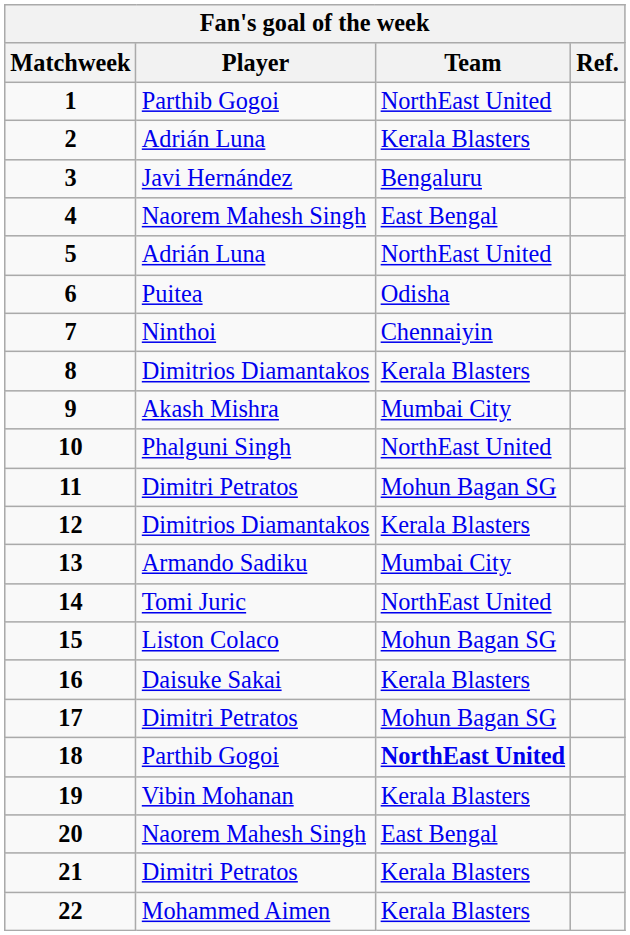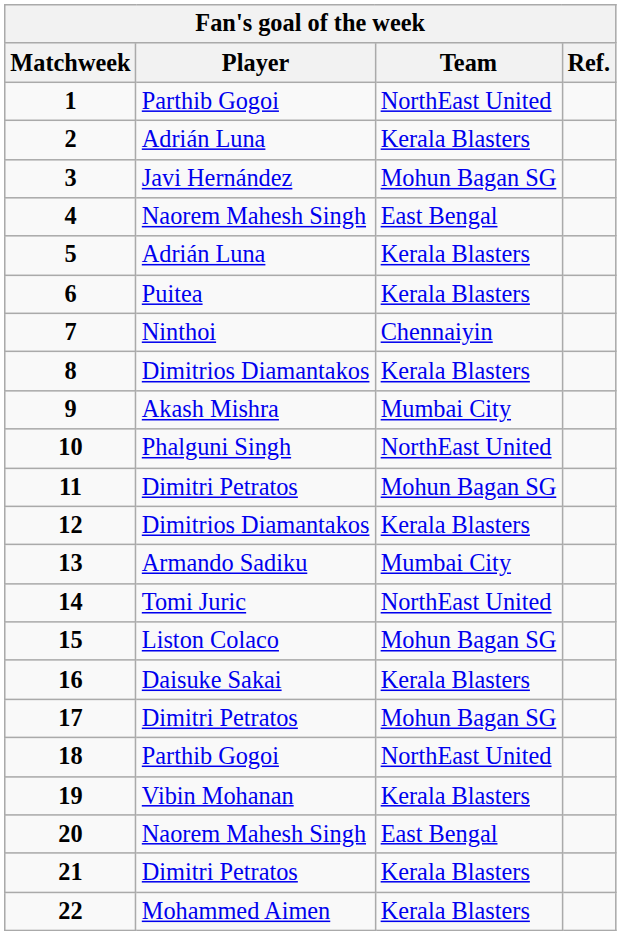3 | Team: Bengaluru -> Mohun Bagan SG
5 | Team: NorthEast United -> Kerala Blasters
6 | Team: Odisha -> Kerala Blasters
18 | Team: bold -> normal
